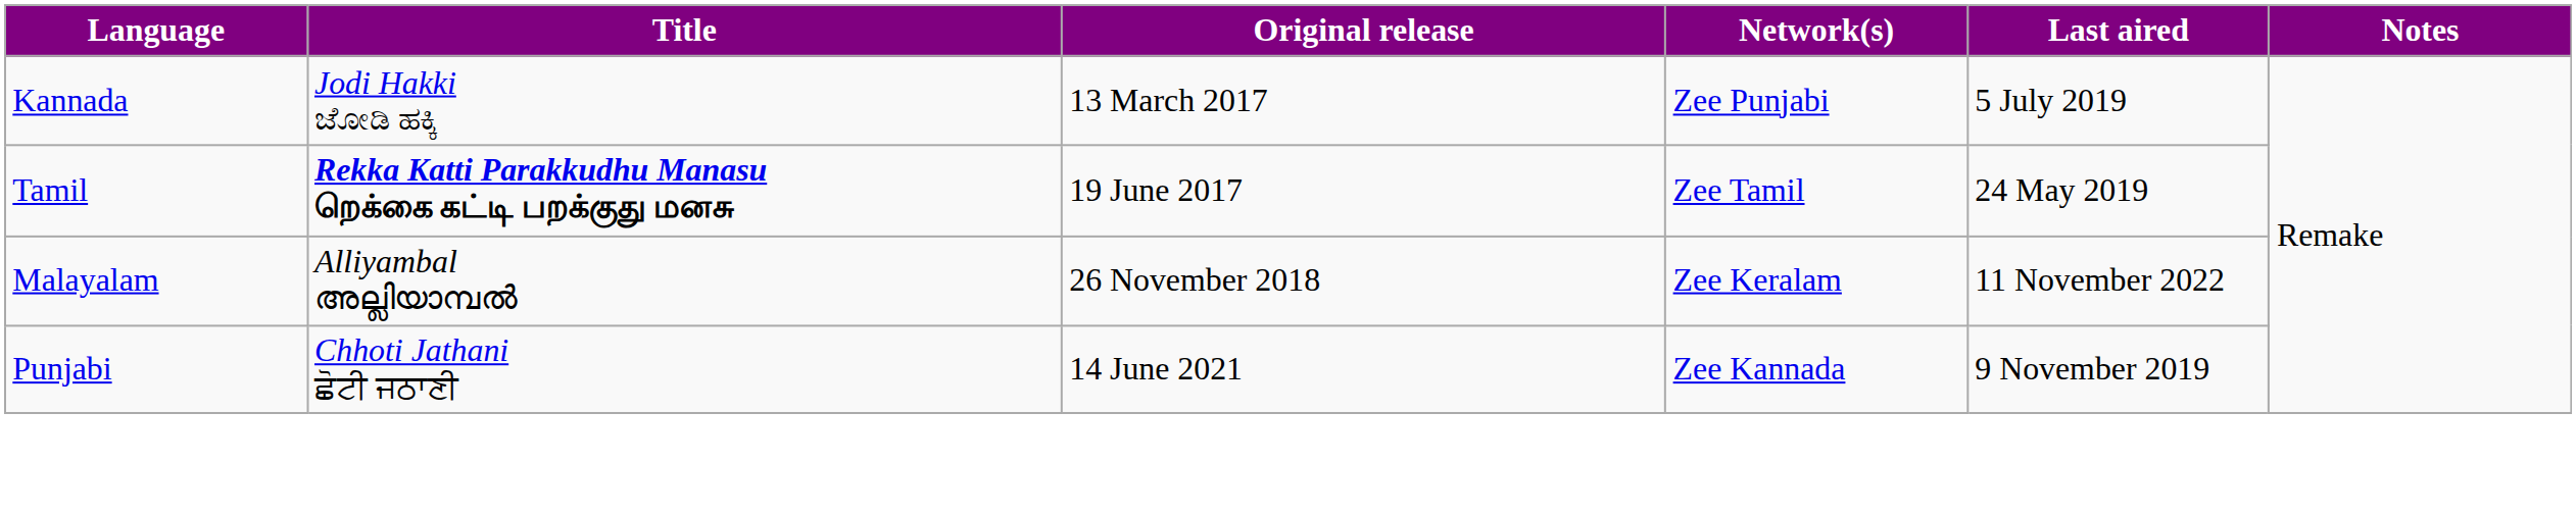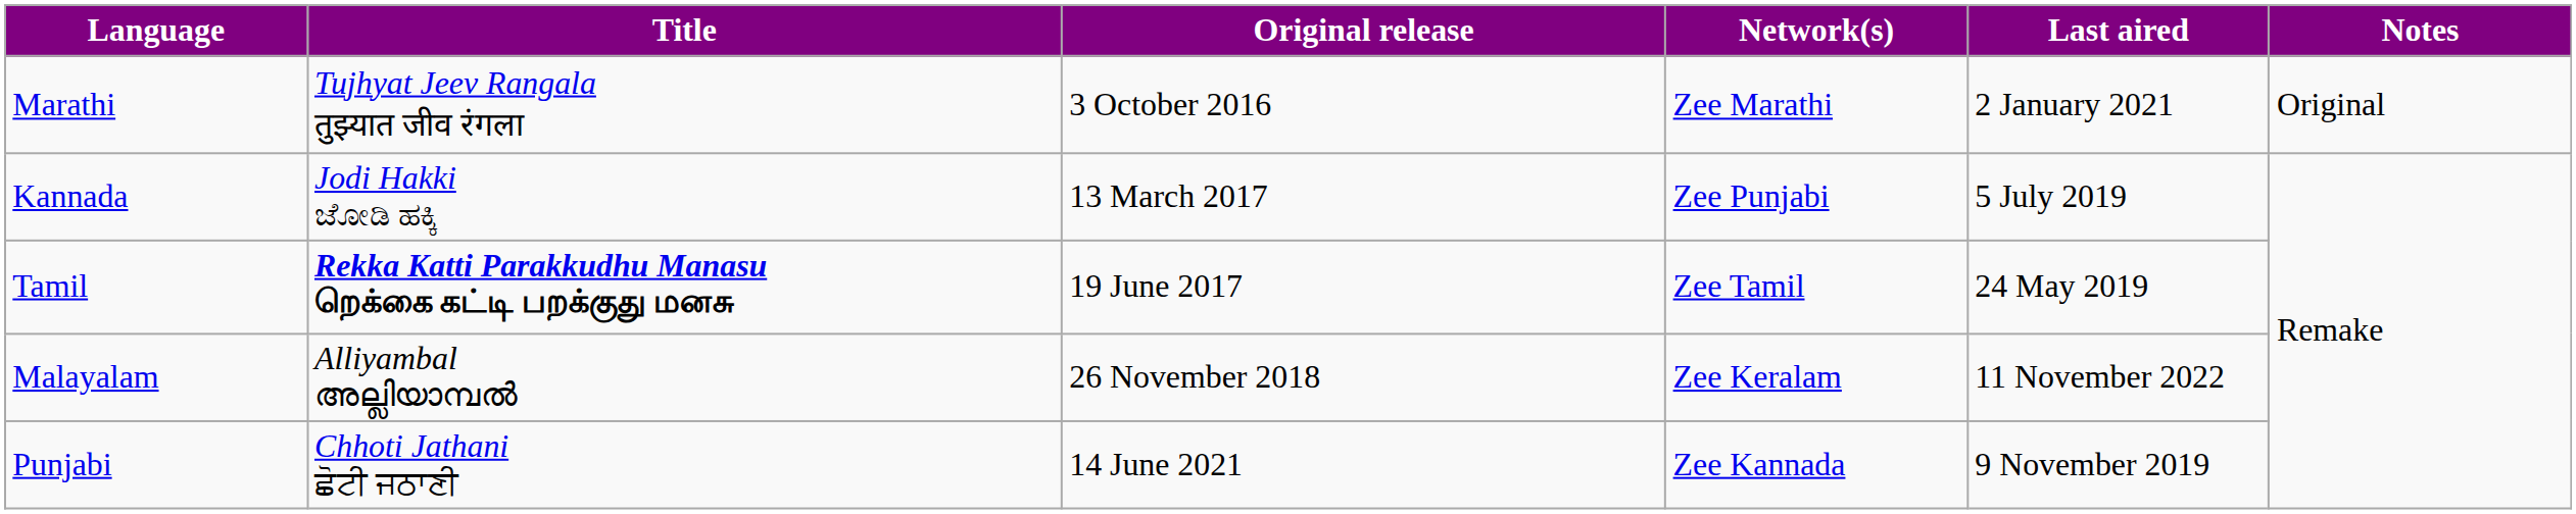+ row: Marathi | Tujhyat Jeev Rangala तुझ्यात जीव रंगला | 3 October 2016 | Zee Marathi | 2 January 2021 | Original
